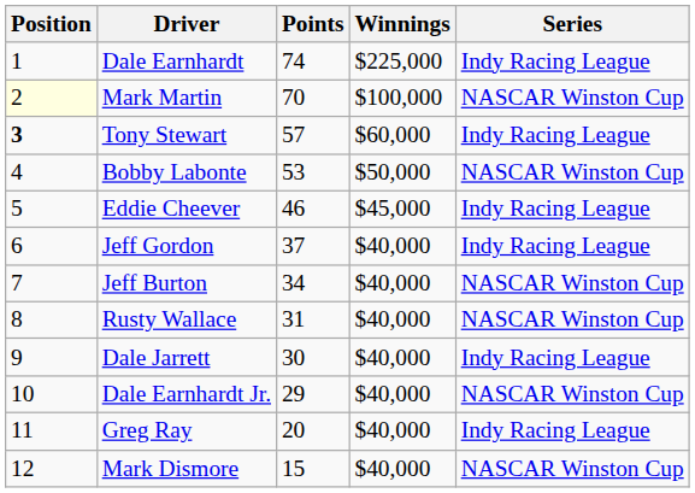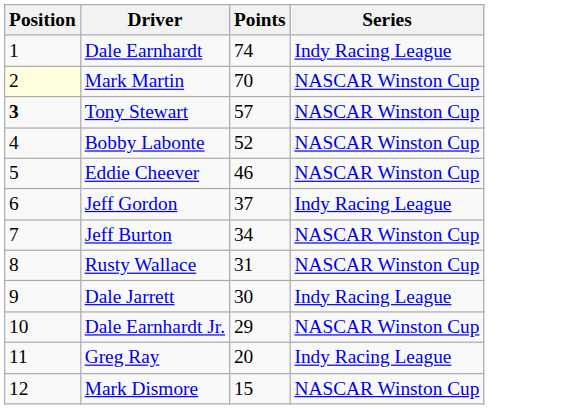- column: Winnings | $225,000 | $100,000 | $60,000 | $50,000 | $45,000 | $40,000 | $40,000 | $40,000 | $40,000 | $40,000 | $40,000 | $40,000
Tony Stewart | Series: Indy Racing League -> NASCAR Winston Cup
Bobby Labonte | Points: 53 -> 52
Eddie Cheever | Series: Indy Racing League -> NASCAR Winston Cup
